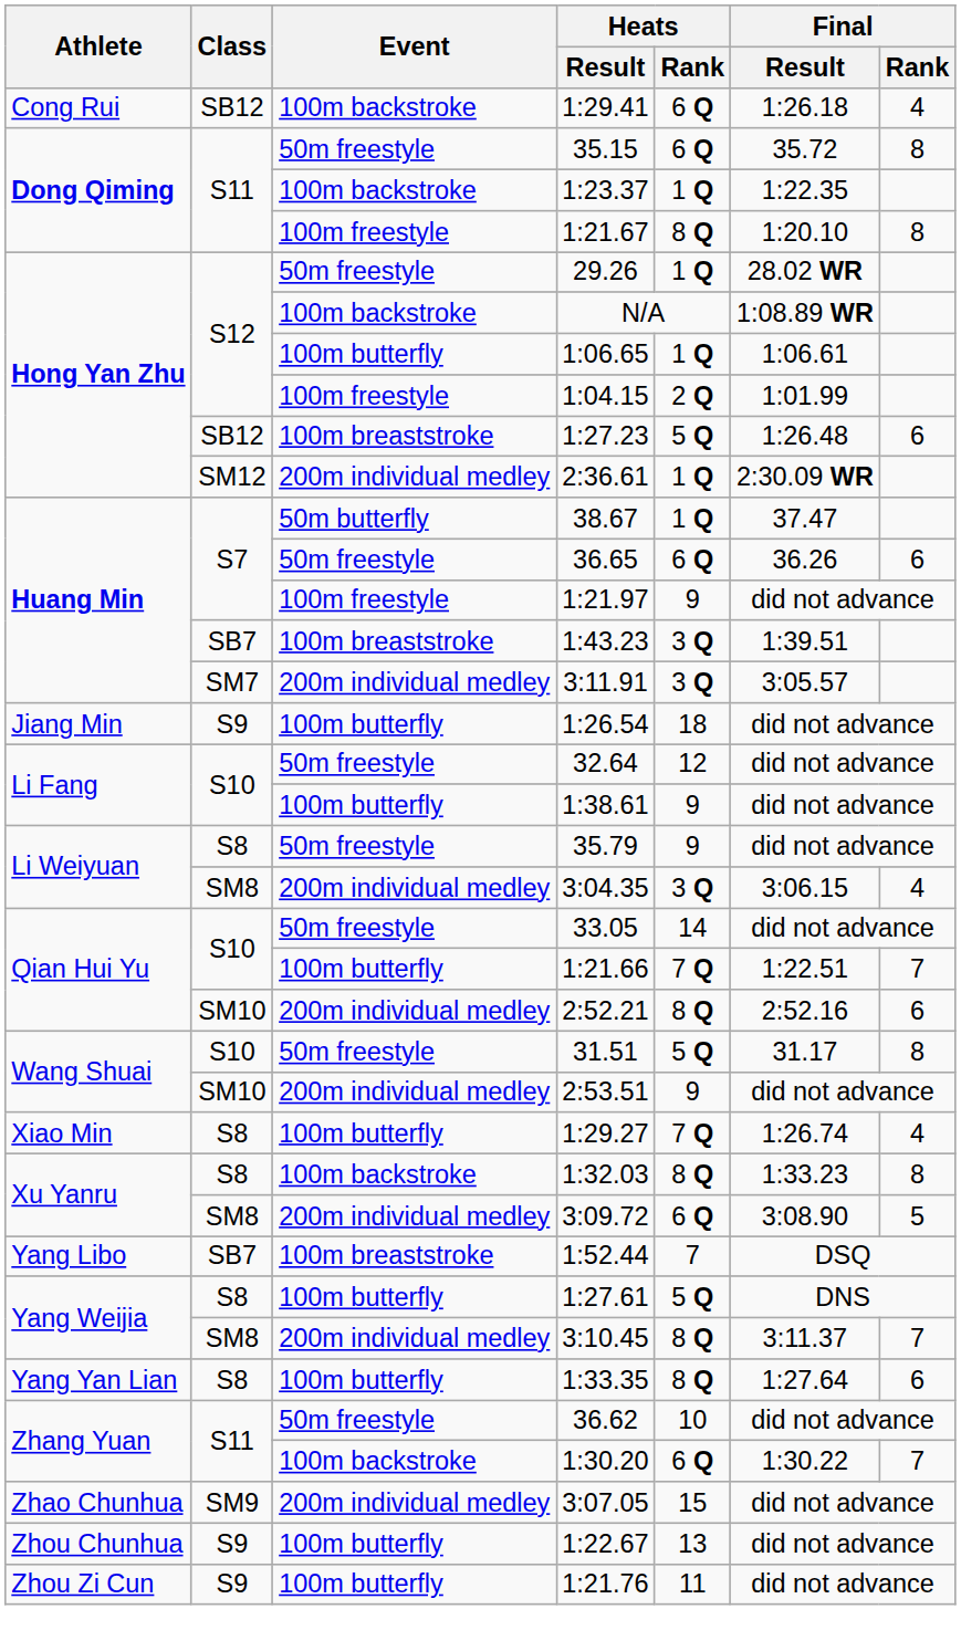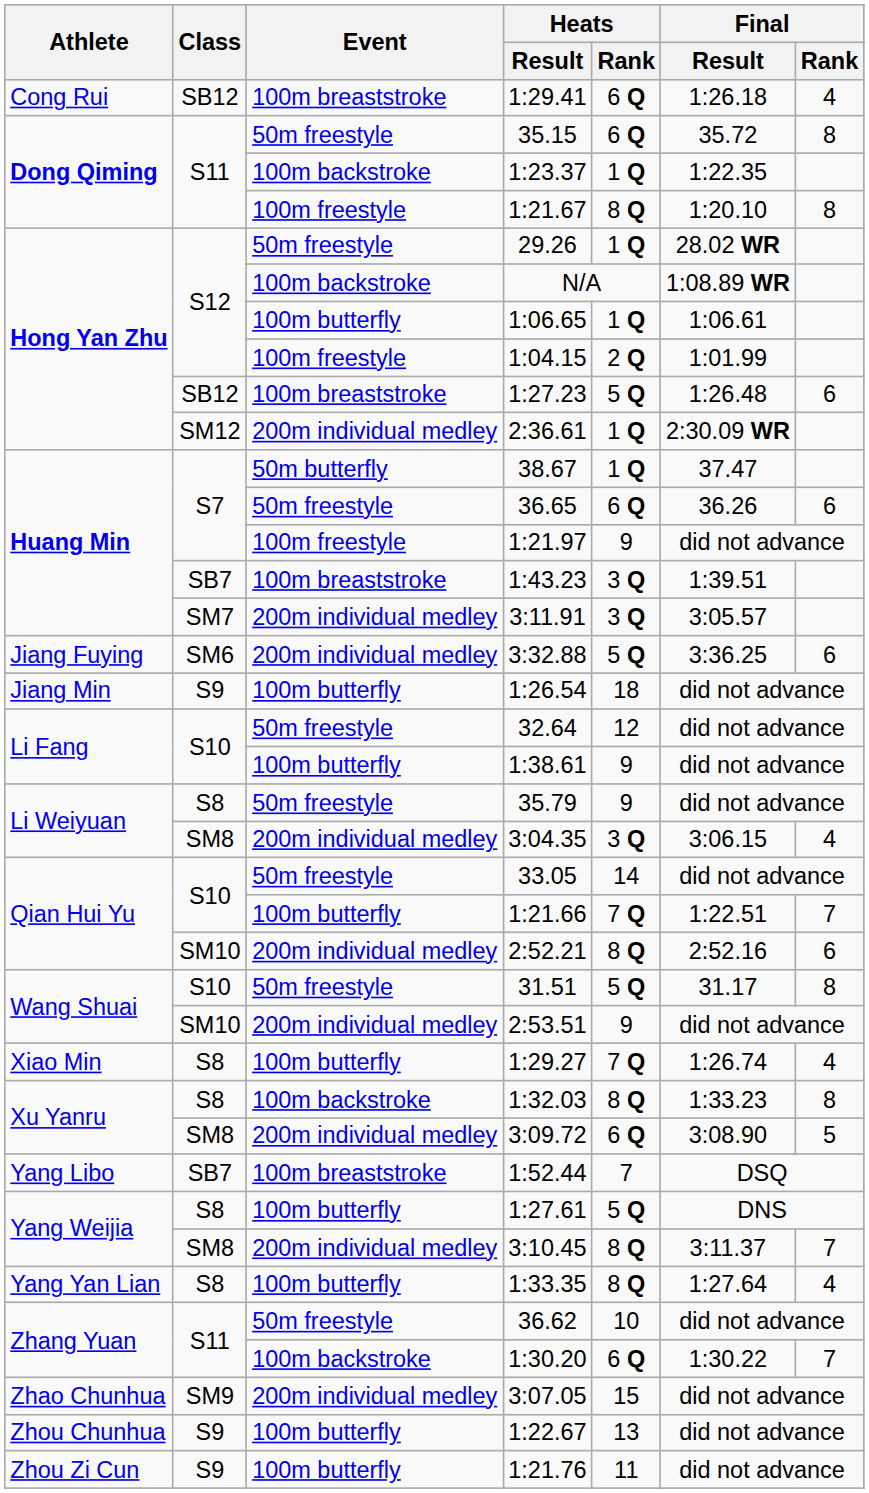1:29.41 | Event: 100m backstroke -> 100m breaststroke
+ row: Jiang Fuying | SM6 | 200m individual medley | 3:32.88 | 5 Q | 3:36.25 | 6
1:33.35 | Final / Rank: 6 -> 4
